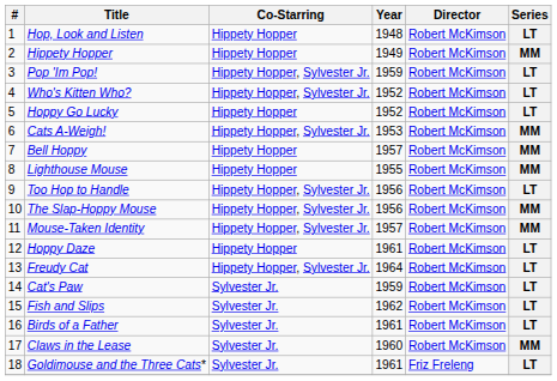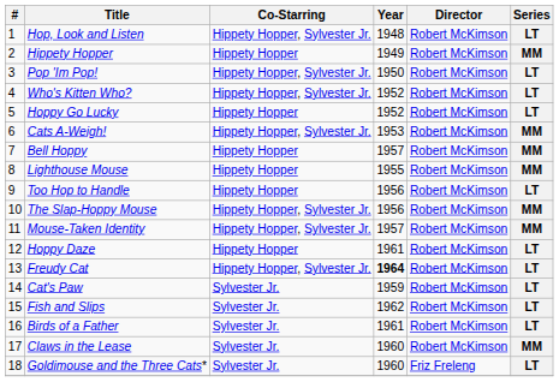Hop, Look and Listen | Co-Starring: Hippety Hopper -> Hippety Hopper, Sylvester Jr.
Pop 'Im Pop! | Year: 1959 -> 1950
Too Hop to Handle | Co-Starring: Hippety Hopper, Sylvester Jr. -> Hippety Hopper
Freudy Cat | Year: normal -> bold
Goldimouse and the Three Cats* | Year: 1961 -> 1960
